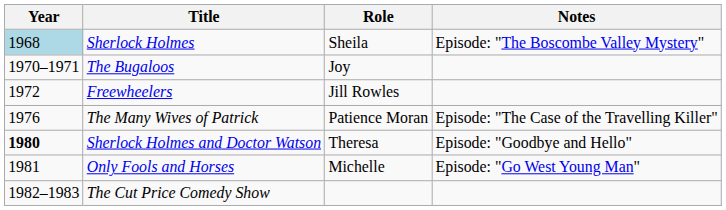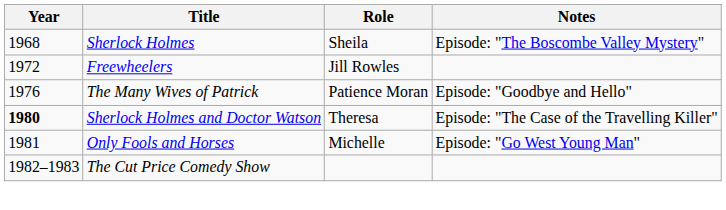Sherlock Holmes | Year: lightblue background -> no background
- row: 1970–1971 | The Bugaloos | Joy
The Many Wives of Patrick | Notes: Episode: "The Case of the Travelling Killer" -> Episode: "Goodbye and Hello"
Sherlock Holmes and Doctor Watson | Notes: Episode: "Goodbye and Hello" -> Episode: "The Case of the Travelling Killer"
